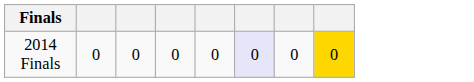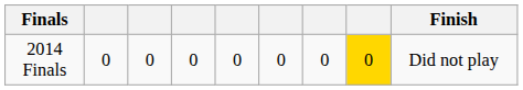+ column: Finish | Did not play
2014 Finals | column 6: lavender background -> no background
